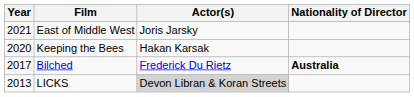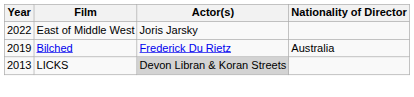East of Middle West | Year: 2021 -> 2022
- row: 2020 | Keeping the Bees | Hakan Karsak
Bilched | Year: 2017 -> 2019
Bilched | Nationality of Director: bold -> normal
